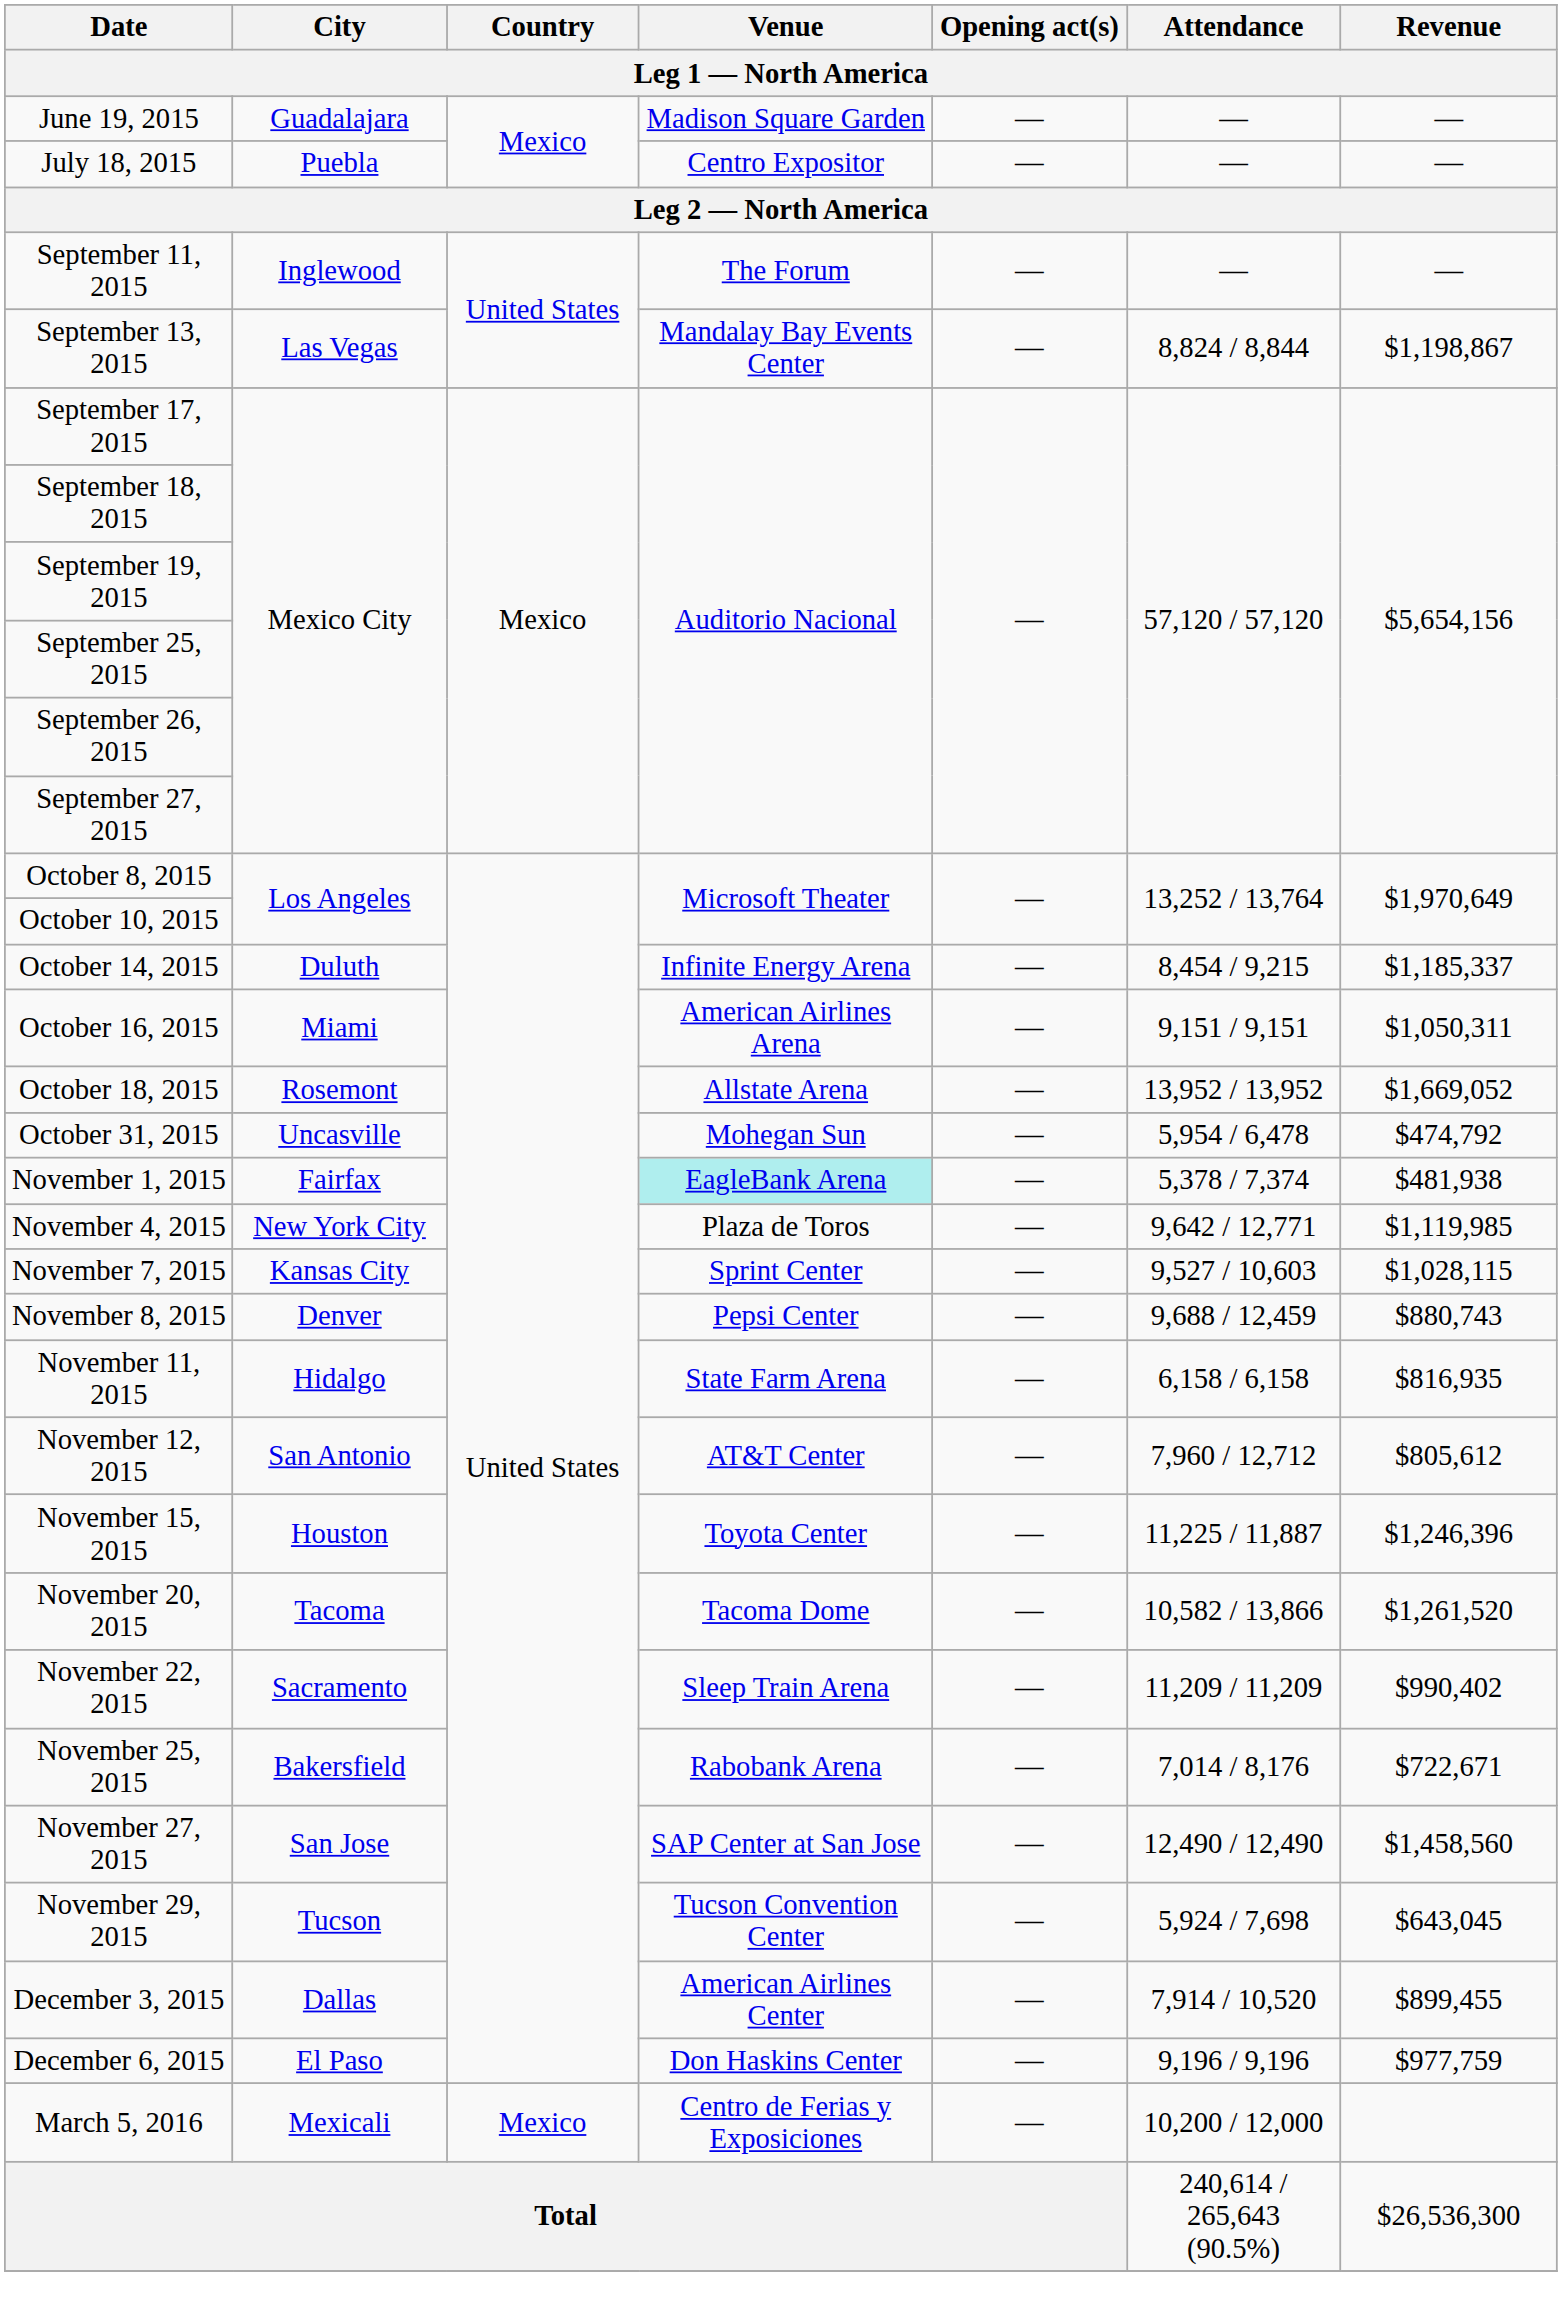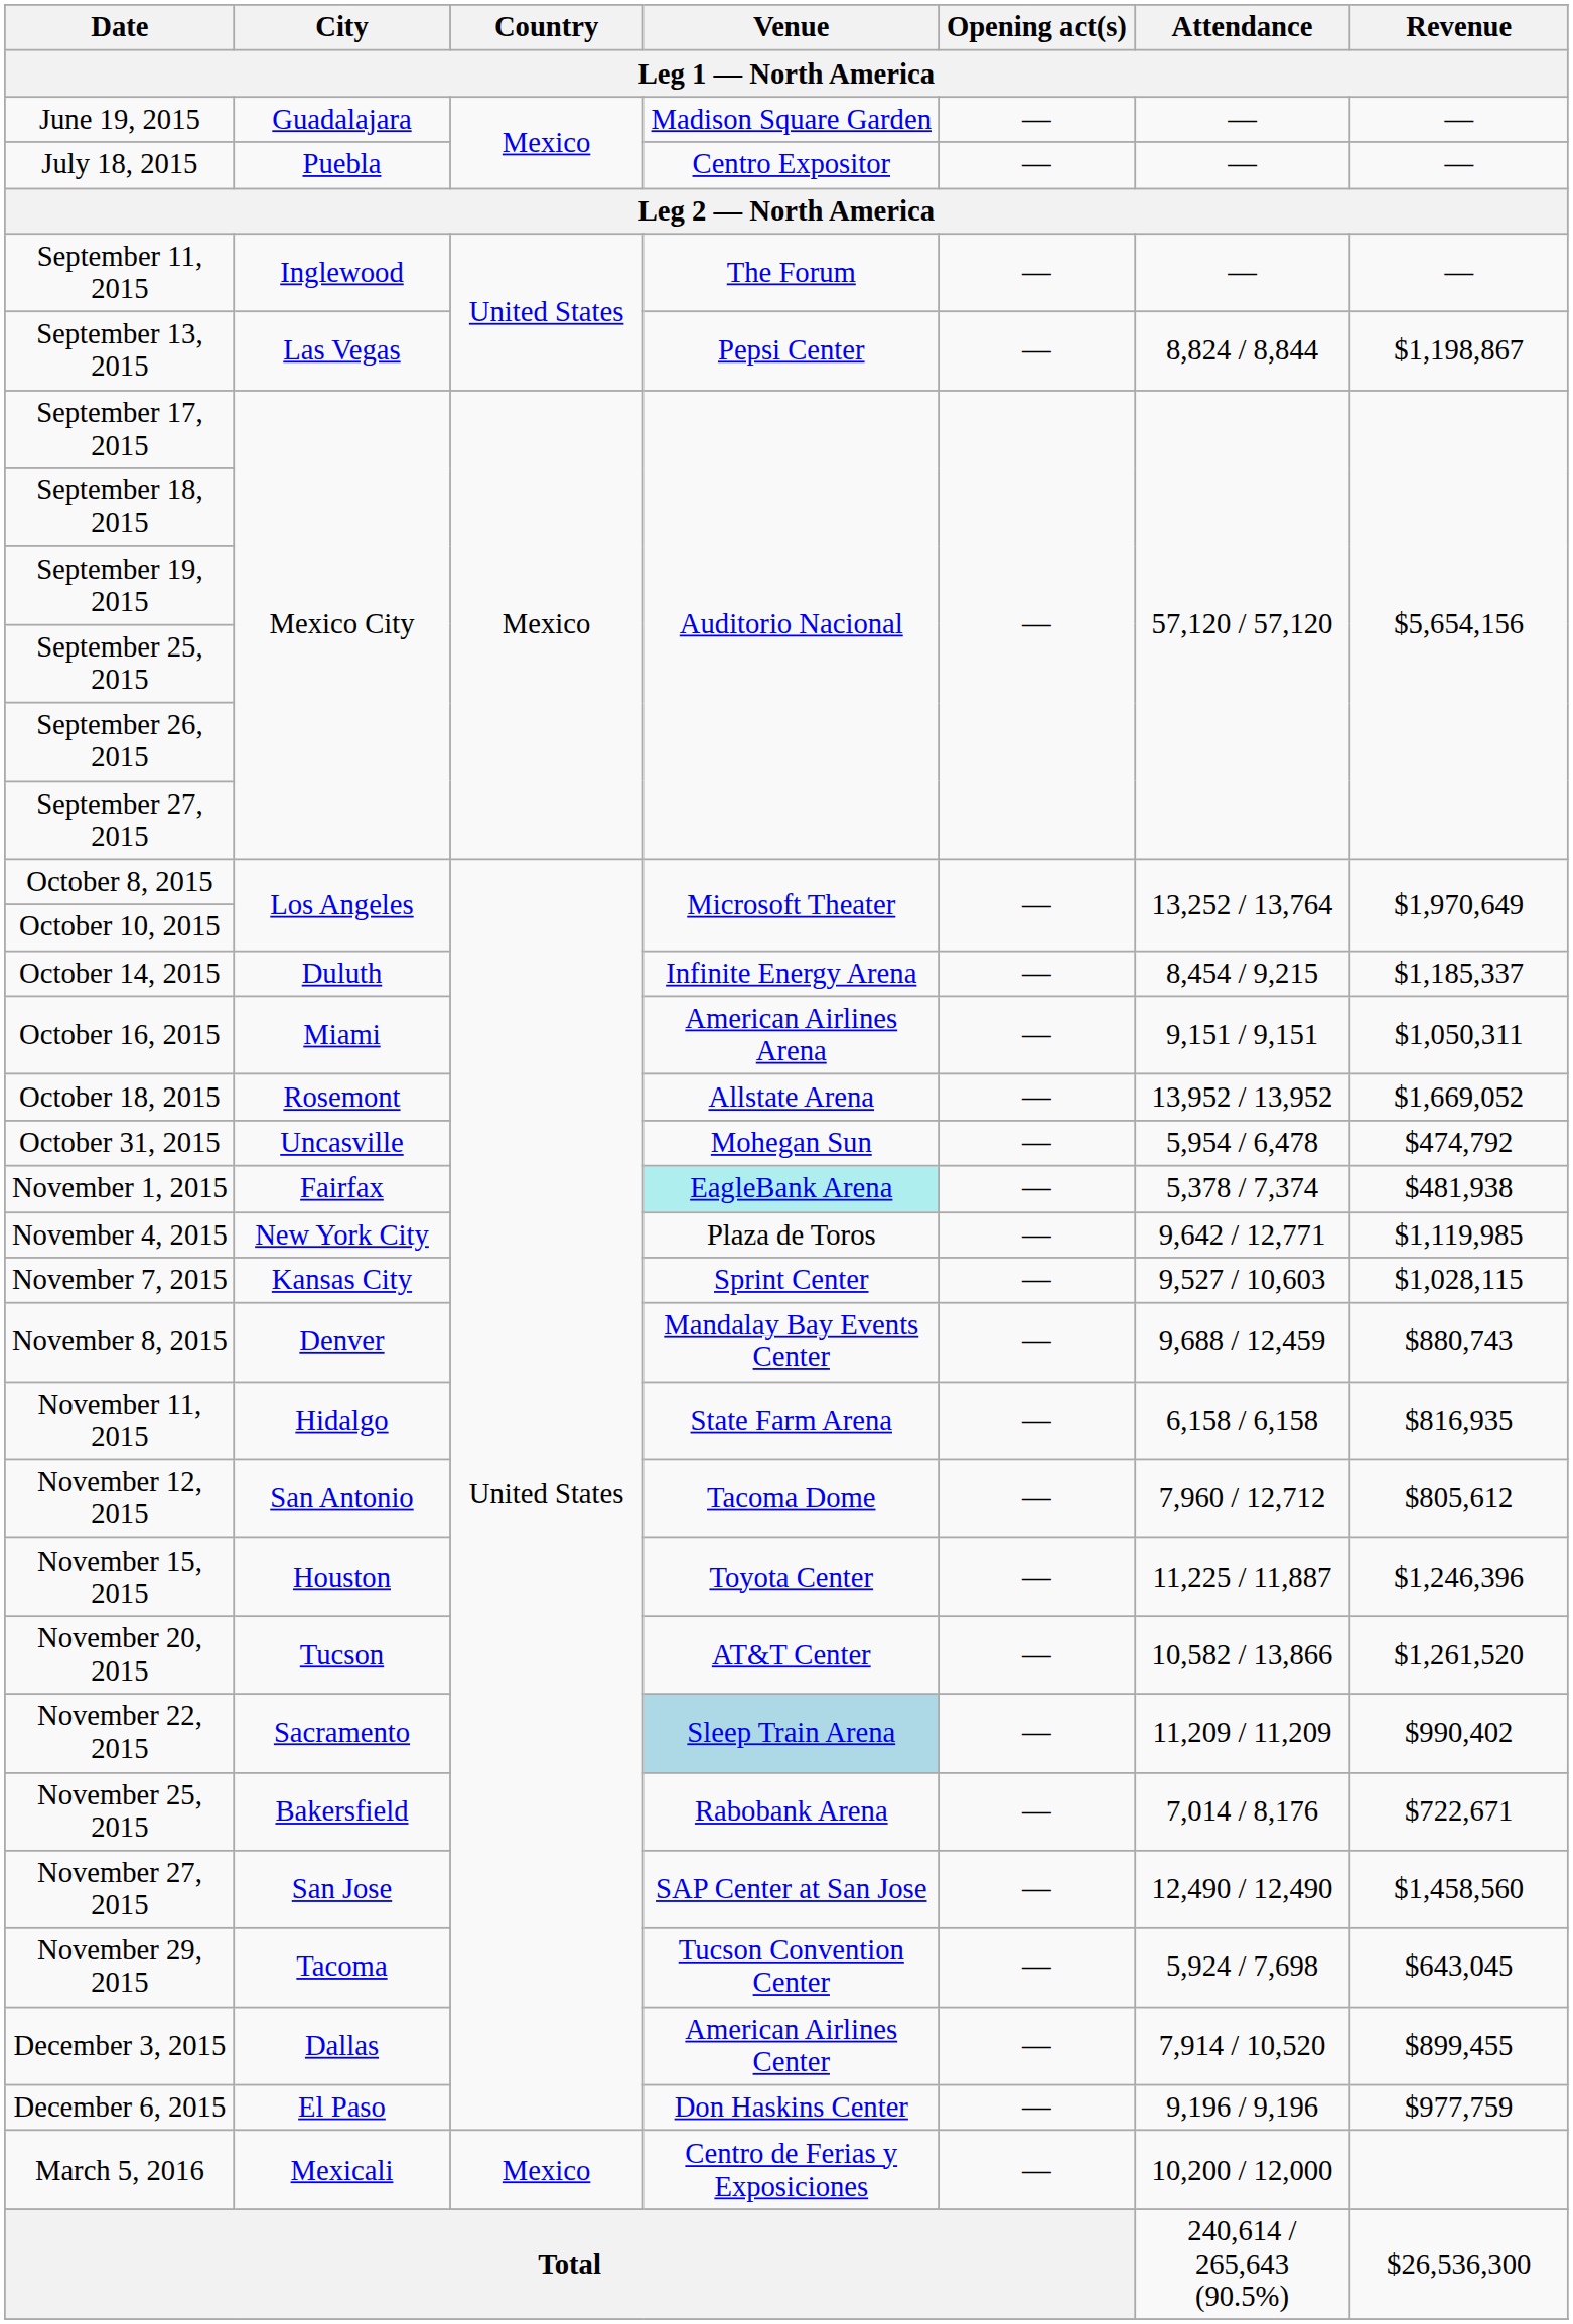September 13, 2015 | Venue: Mandalay Bay Events Center -> Pepsi Center
November 8, 2015 | Venue: Pepsi Center -> Mandalay Bay Events Center
November 12, 2015 | Venue: AT&T Center -> Tacoma Dome
November 20, 2015 | City: Tacoma -> Tucson
November 20, 2015 | Venue: Tacoma Dome -> AT&T Center
November 22, 2015 | Venue: no background -> lightblue background
November 29, 2015 | City: Tucson -> Tacoma
